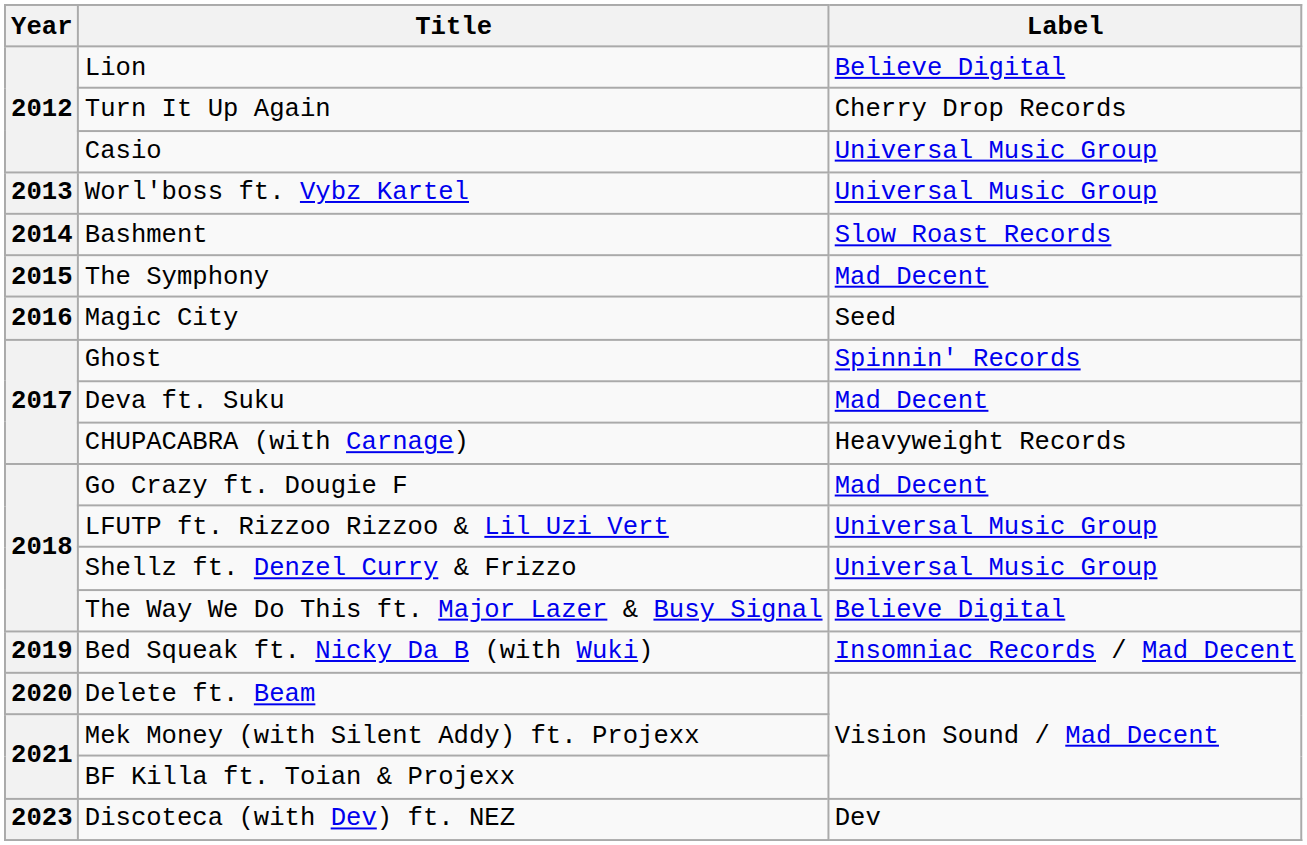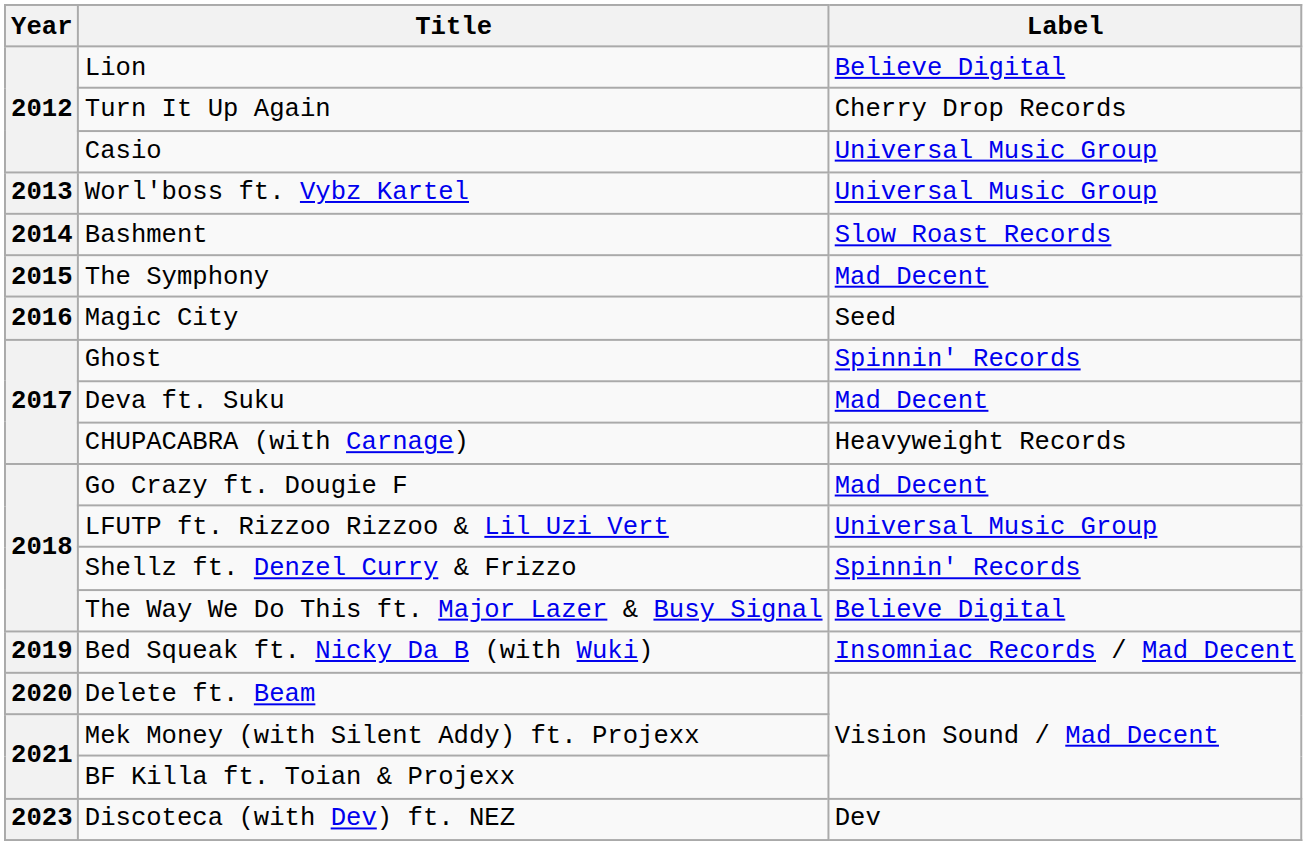Shellz ft. Denzel Curry & Frizzo | Label: Universal Music Group -> Spinnin' Records
